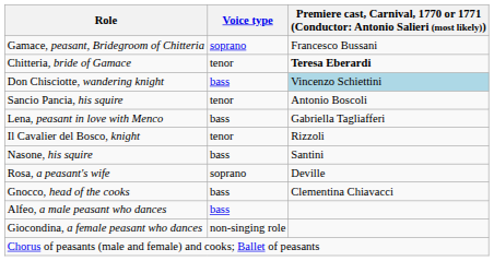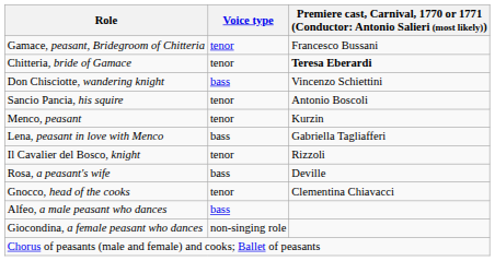Gamace, peasant, Bridegroom of Chitteria | Voice type: soprano -> tenor
Don Chisciotte, wandering knight | column 3: lightblue background -> no background
+ row: Menco, peasant | tenor | Kurzin
- row: Nasone, his squire | bass | Santini
Rosa, a peasant's wife | Voice type: soprano -> bass
Gnocco, head of the cooks | Voice type: bass -> tenor
